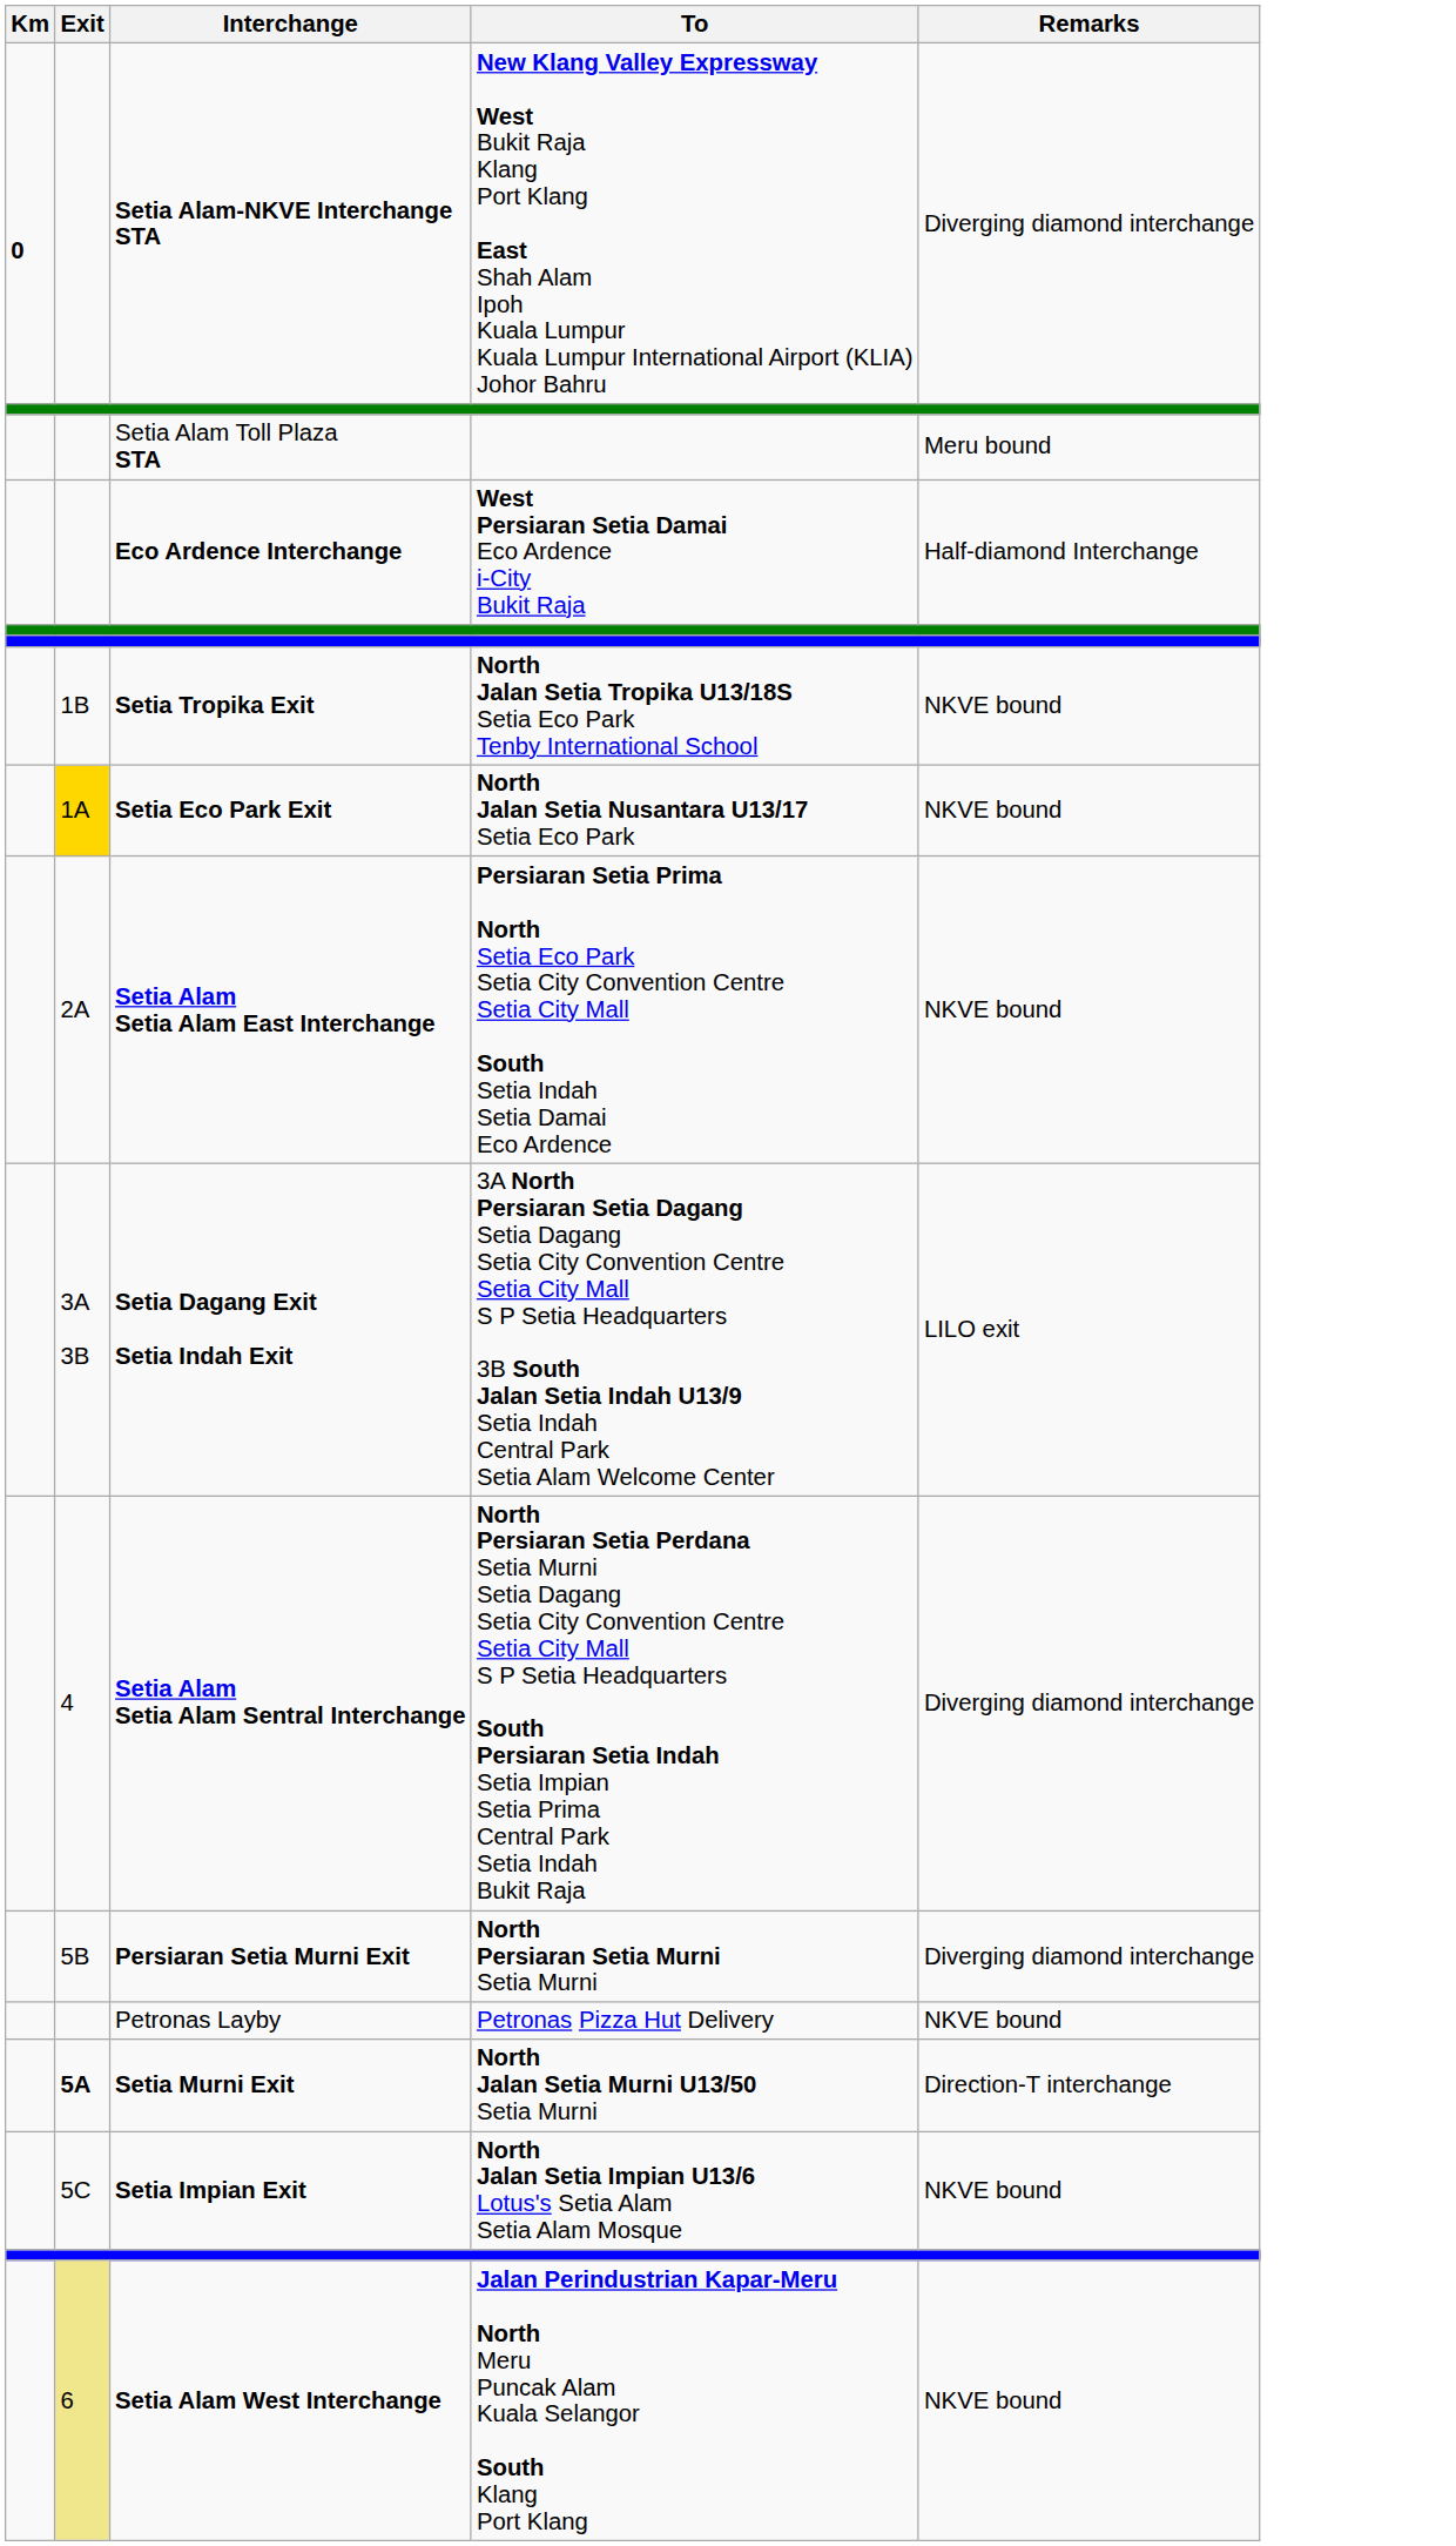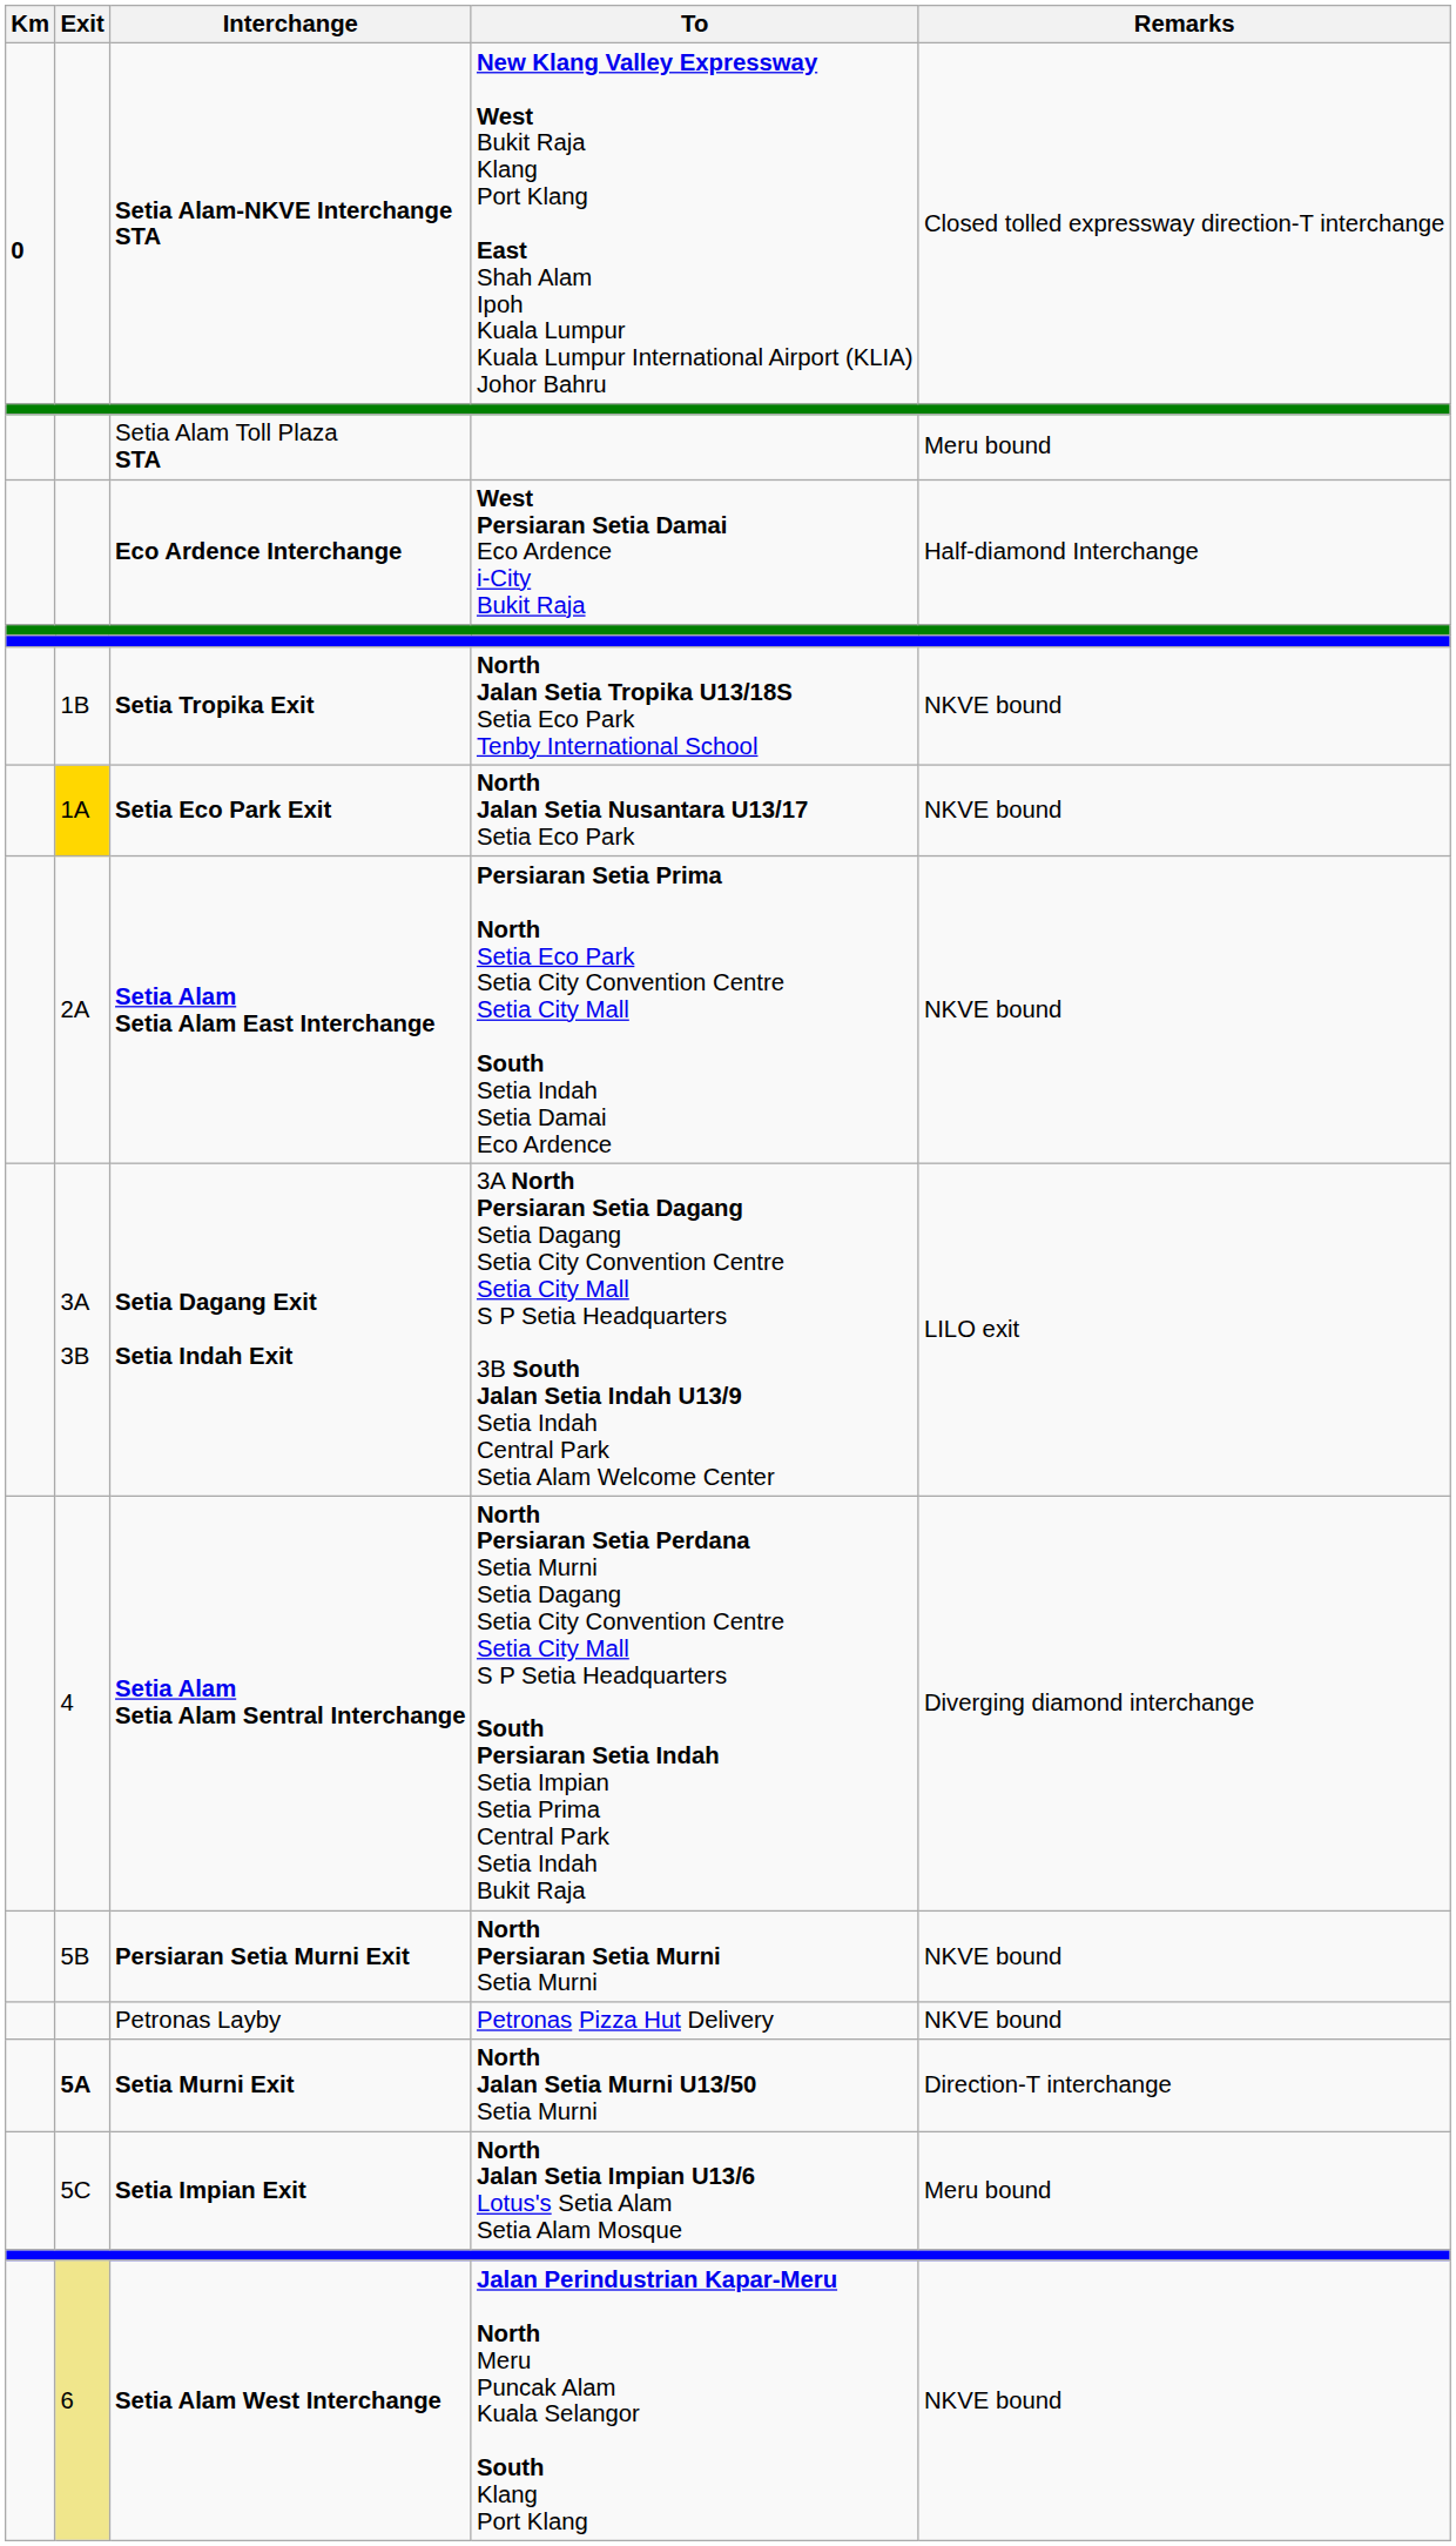Setia Alam-NKVE Interchange STA | Remarks: Diverging diamond interchange -> Closed tolled expressway direction-T interchange
Persiaran Setia Murni Exit | Remarks: Diverging diamond interchange -> NKVE bound
Setia Impian Exit | Remarks: NKVE bound -> Meru bound
